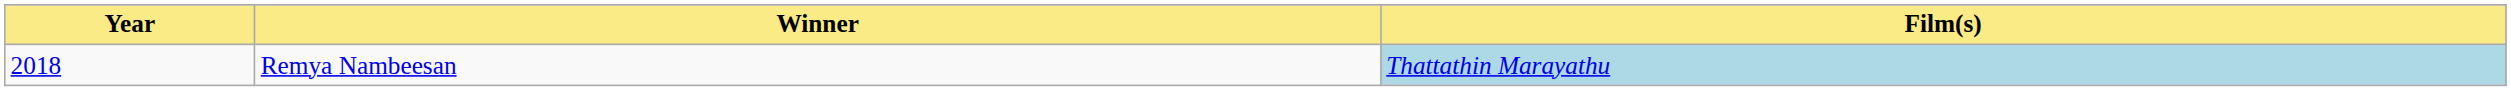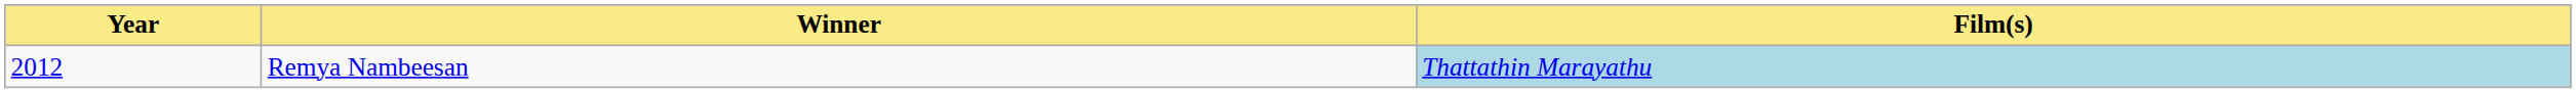Remya Nambeesan | Year: 2018 -> 2012
